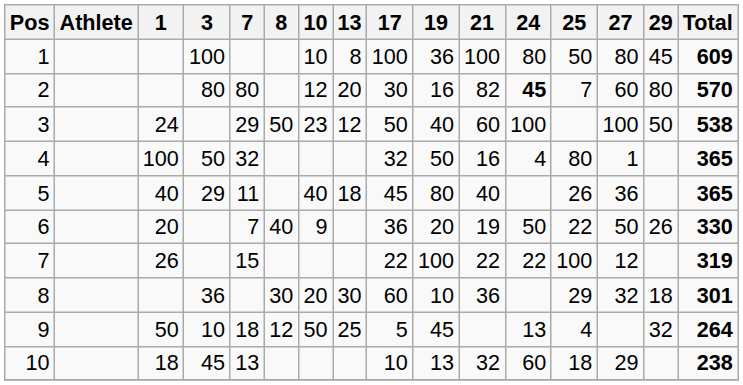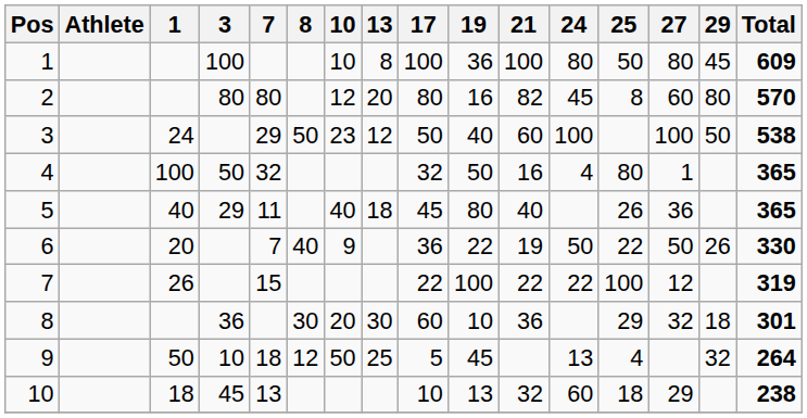2 | 17: 30 -> 80
2 | 24: bold -> normal
2 | 25: 7 -> 8
6 | 19: 20 -> 22
